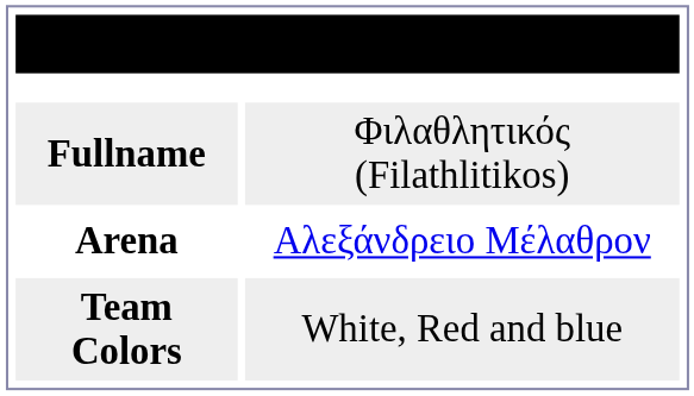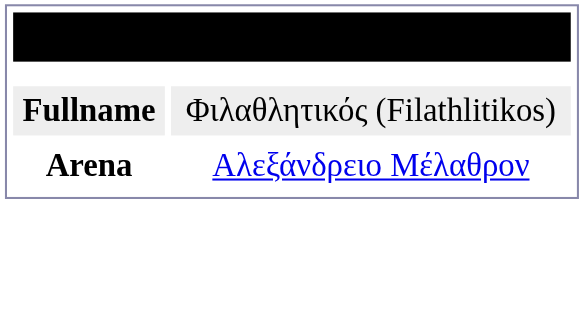- row: Team Colors | White, Red and blue
